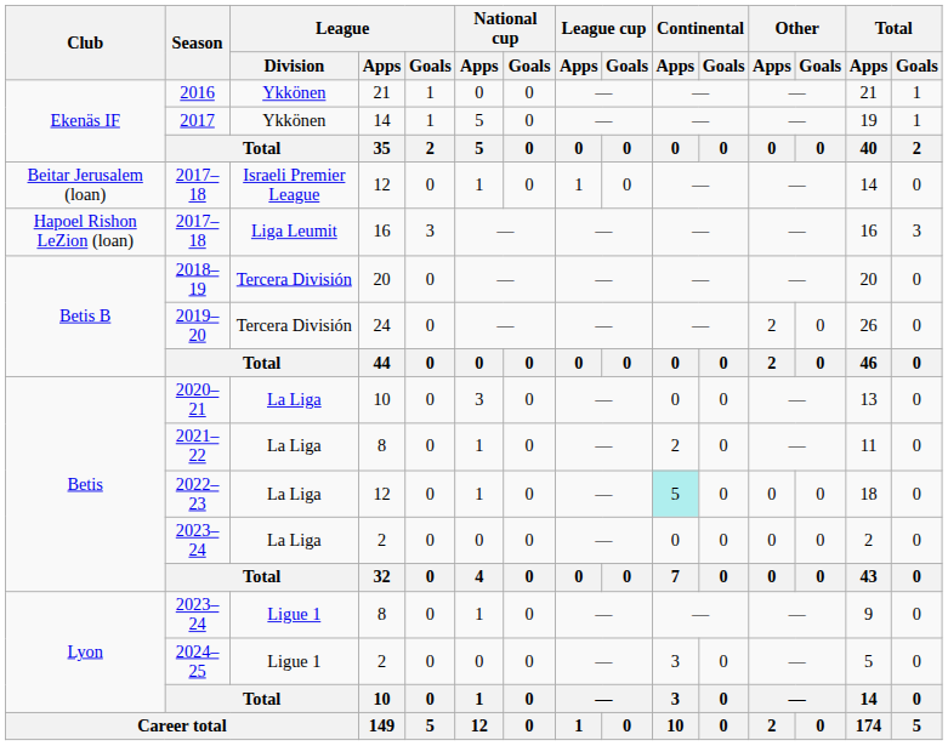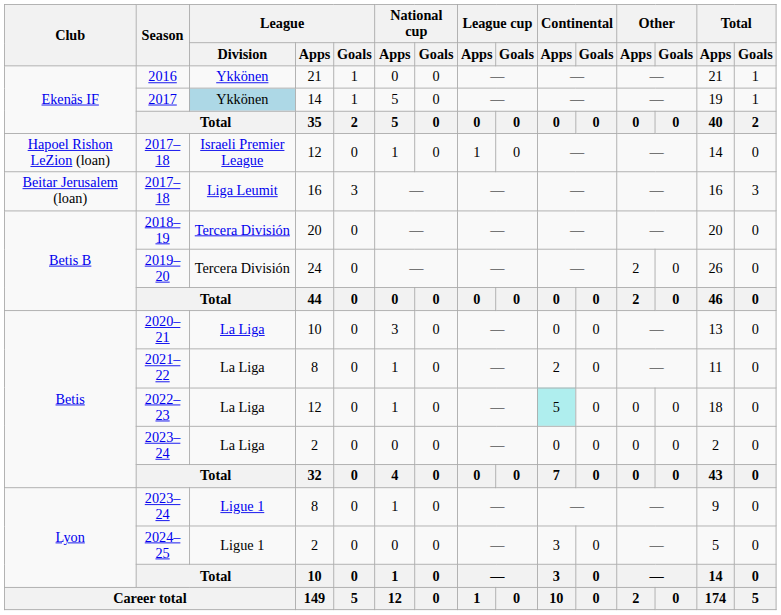2017 | League / Division: no background -> lightblue background
2017–18 / 12 | Club: Beitar Jerusalem (loan) -> Hapoel Rishon LeZion (loan)
2017–18 / 16 | Club: Hapoel Rishon LeZion (loan) -> Beitar Jerusalem (loan)
